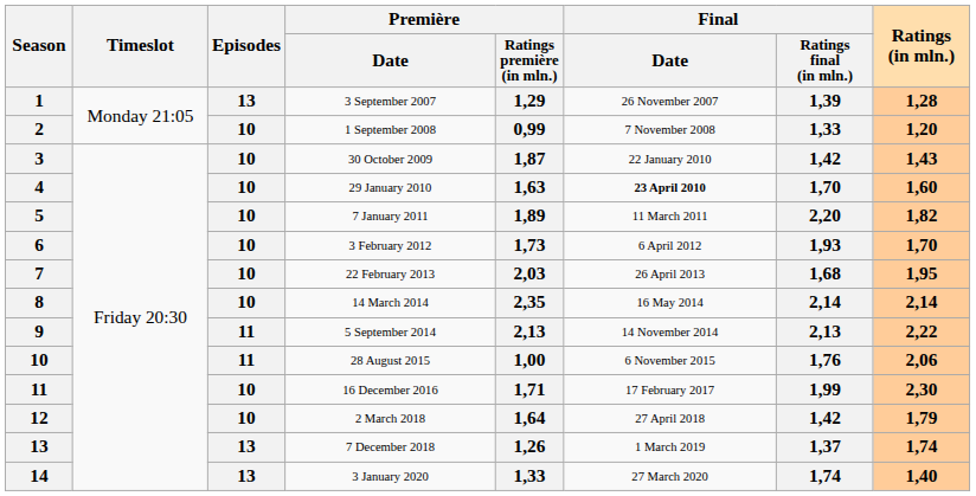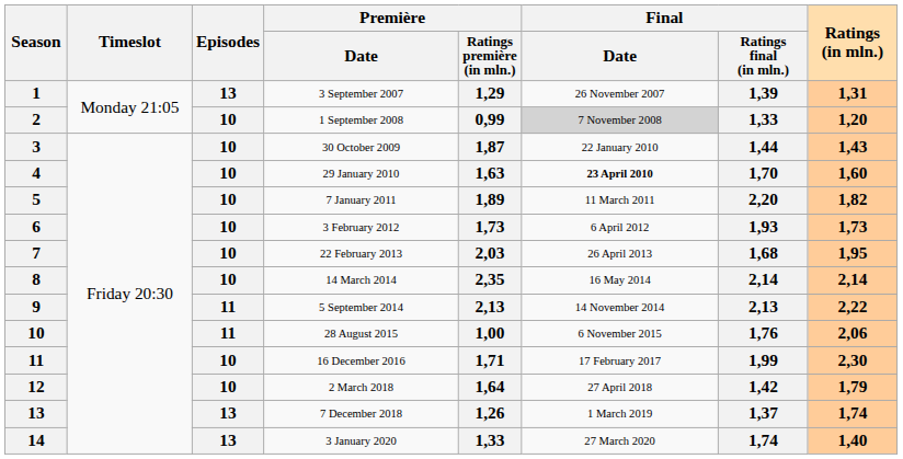3 September 2007 | Ratings (in mln.): 1,28 -> 1,31
1 September 2008 | Final / Date: no background -> lightgrey background
30 October 2009 | Final / Ratings final (in mln.): 1,42 -> 1,44
3 February 2012 | Ratings (in mln.): 1,70 -> 1,73
